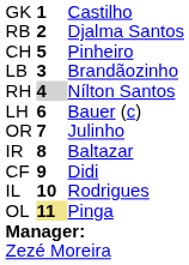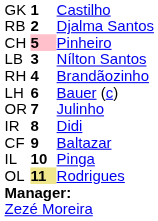CH | column 2: no background -> pink background
LB | column 3: Brandãozinho -> Nílton Santos
RH | column 2: lightgrey background -> no background
RH | column 3: Nílton Santos -> Brandãozinho
IR | column 3: Baltazar -> Didi
CF | column 3: Didi -> Baltazar
IL | column 3: Rodrigues -> Pinga
OL | column 3: Pinga -> Rodrigues
